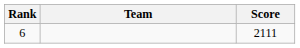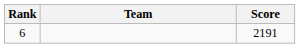6 | Score: 2111 -> 2191
